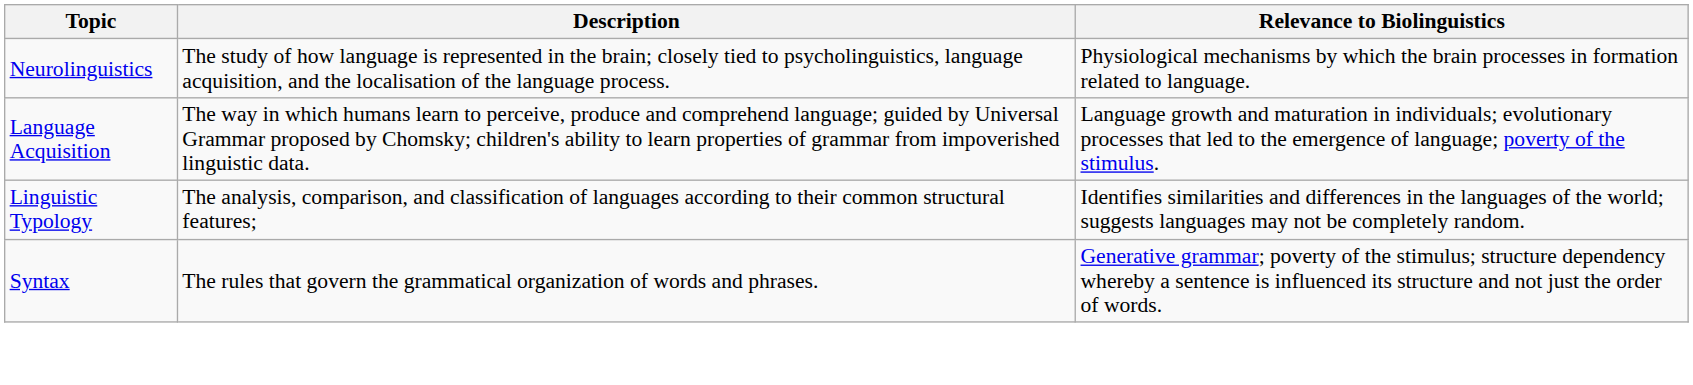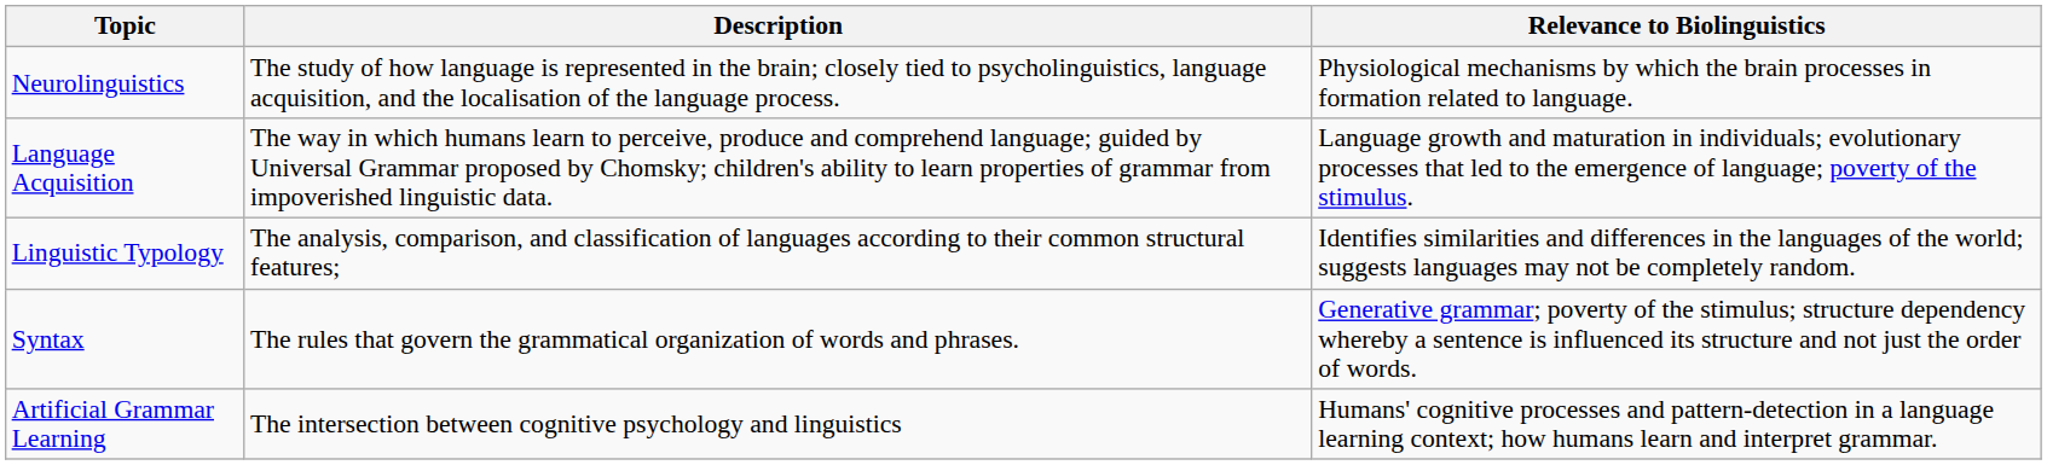+ row: Artificial Grammar Learning | The intersection between cognitive psychology and linguistics | Humans' cognitive processes and pattern-detection in a language learning context; how humans learn and interpret grammar.
